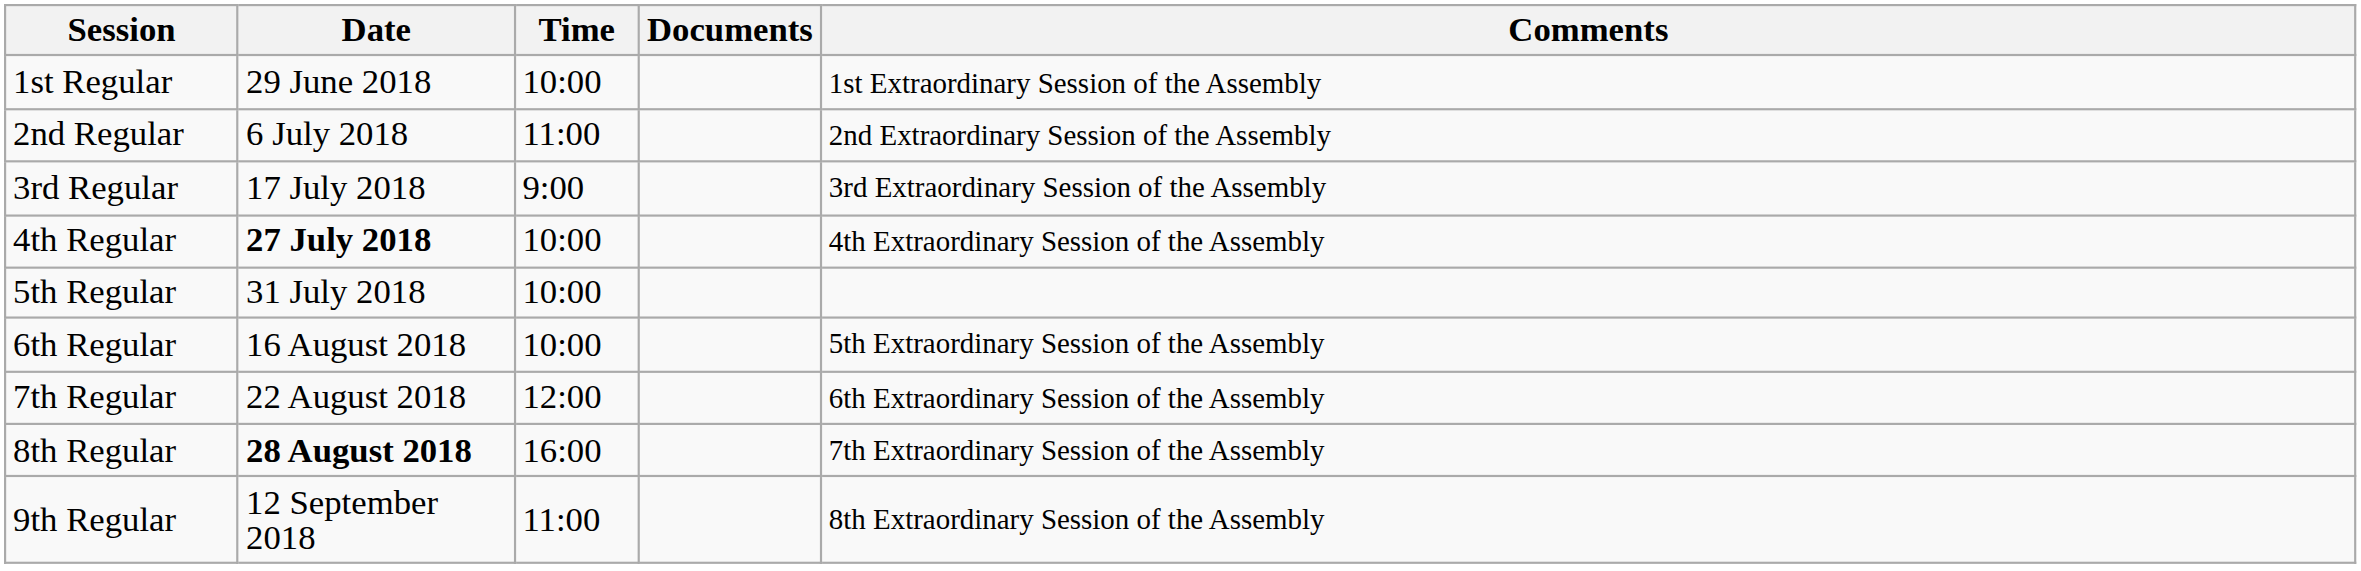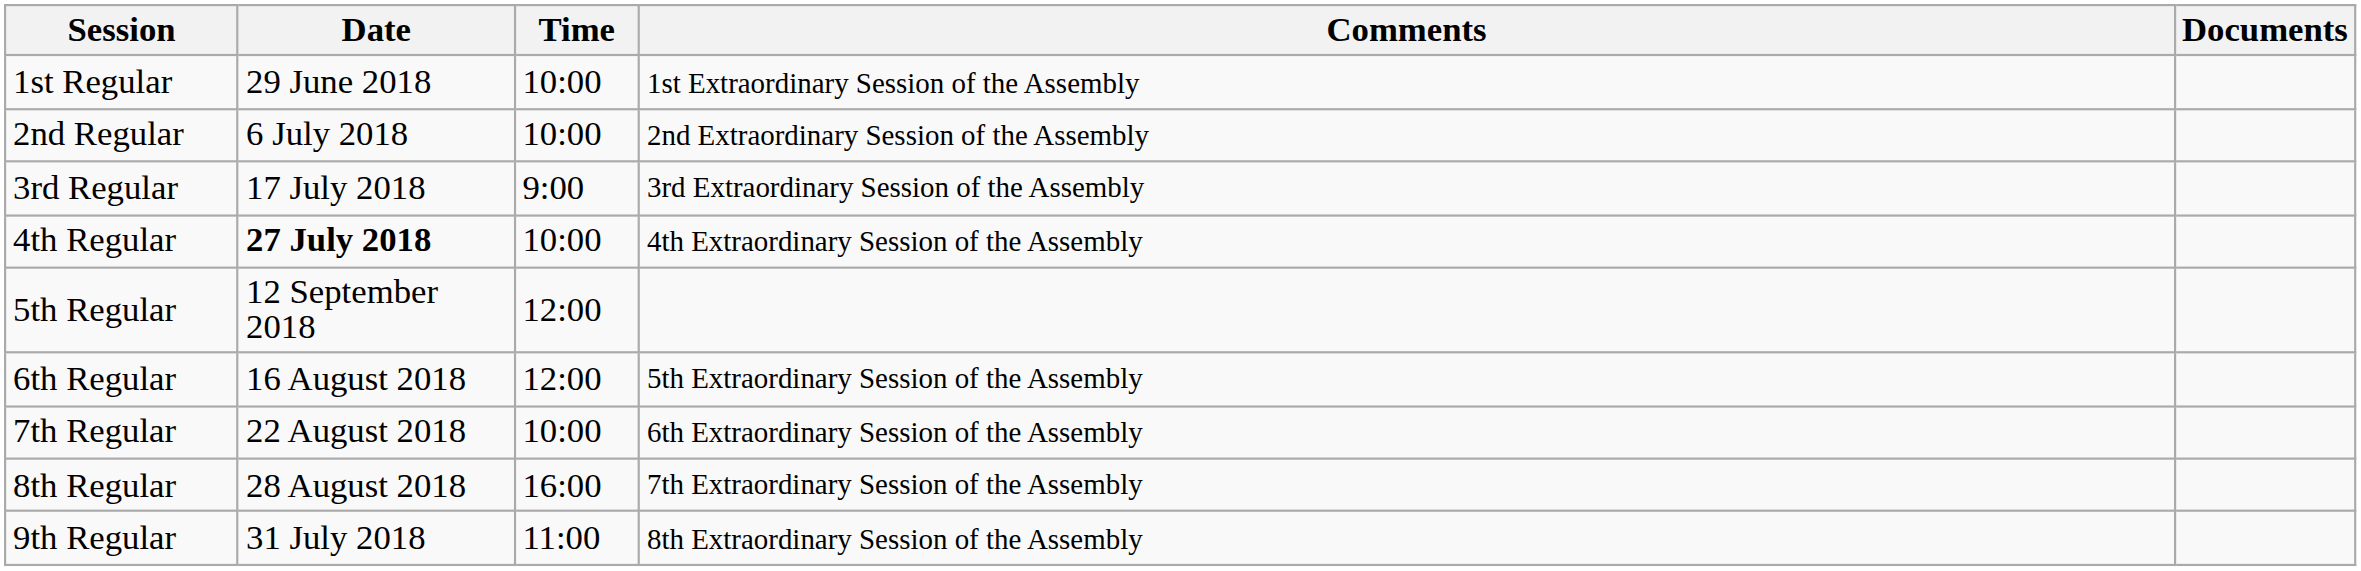columns swapped: Documents <-> Comments
2nd Regular | Time: 11:00 -> 10:00
5th Regular | Date: 31 July 2018 -> 12 September 2018
5th Regular | Time: 10:00 -> 12:00
6th Regular | Time: 10:00 -> 12:00
7th Regular | Time: 12:00 -> 10:00
8th Regular | Date: bold -> normal
9th Regular | Date: 12 September 2018 -> 31 July 2018
